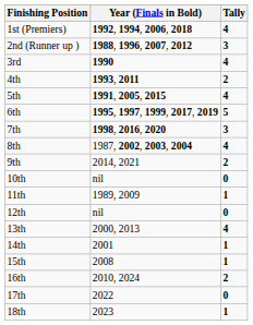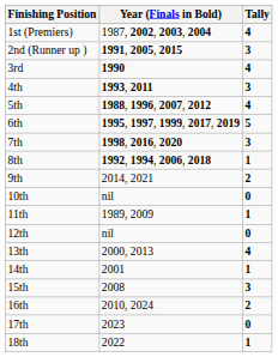1st (Premiers) | Year (Finals in Bold): 1992, 1994, 2006, 2018 -> 1987, 2002, 2003, 2004
2nd (Runner up ) | Year (Finals in Bold): 1988, 1996, 2007, 2012 -> 1991, 2005, 2015
4th | Tally: 2 -> 3
5th | Year (Finals in Bold): 1991, 2005, 2015 -> 1988, 1996, 2007, 2012
8th | Year (Finals in Bold): 1987, 2002, 2003, 2004 -> 1992, 1994, 2006, 2018
8th | Tally: 4 -> 1
15th | Tally: 1 -> 3
17th | Year (Finals in Bold): 2022 -> 2023
18th | Year (Finals in Bold): 2023 -> 2022
